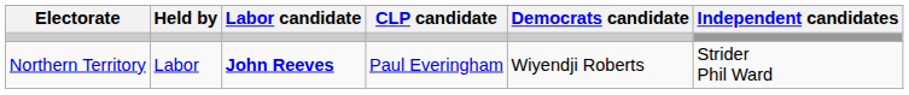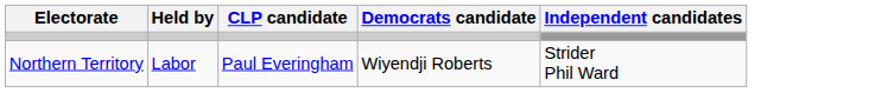- column: Labor candidate | John Reeves
